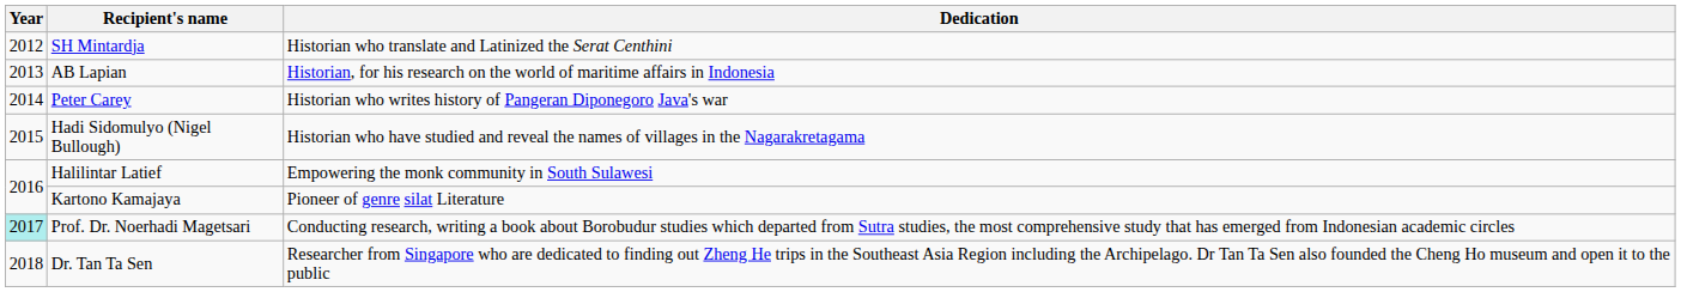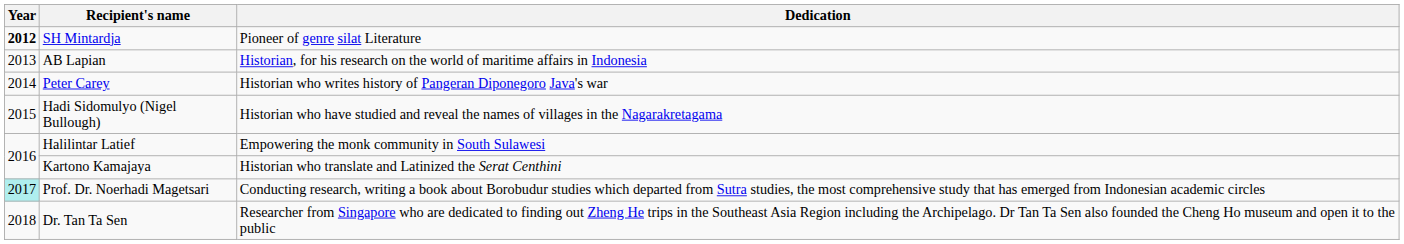SH Mintardja | Year: normal -> bold
SH Mintardja | Dedication: Historian who translate and Latinized the Serat Centhini -> Pioneer of genre silat Literature
Kartono Kamajaya | Dedication: Pioneer of genre silat Literature -> Historian who translate and Latinized the Serat Centhini
